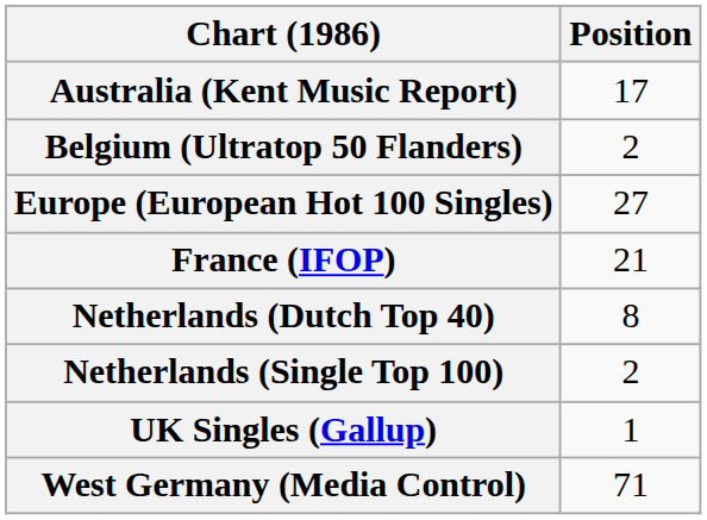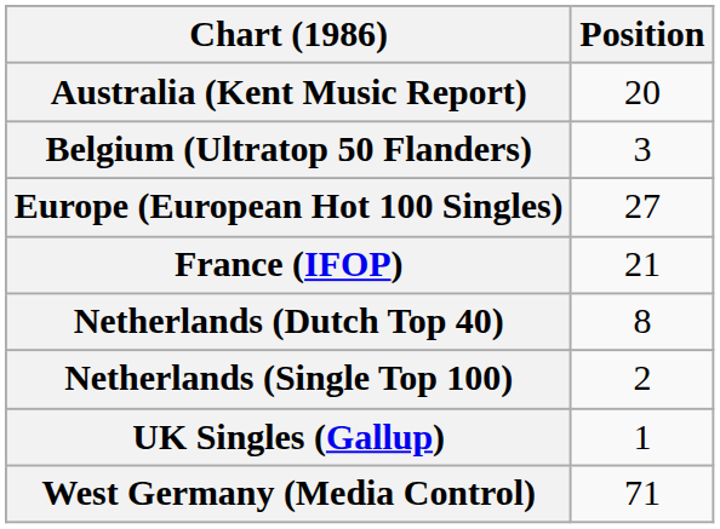Australia (Kent Music Report) | Position: 17 -> 20
Belgium (Ultratop 50 Flanders) | Position: 2 -> 3
